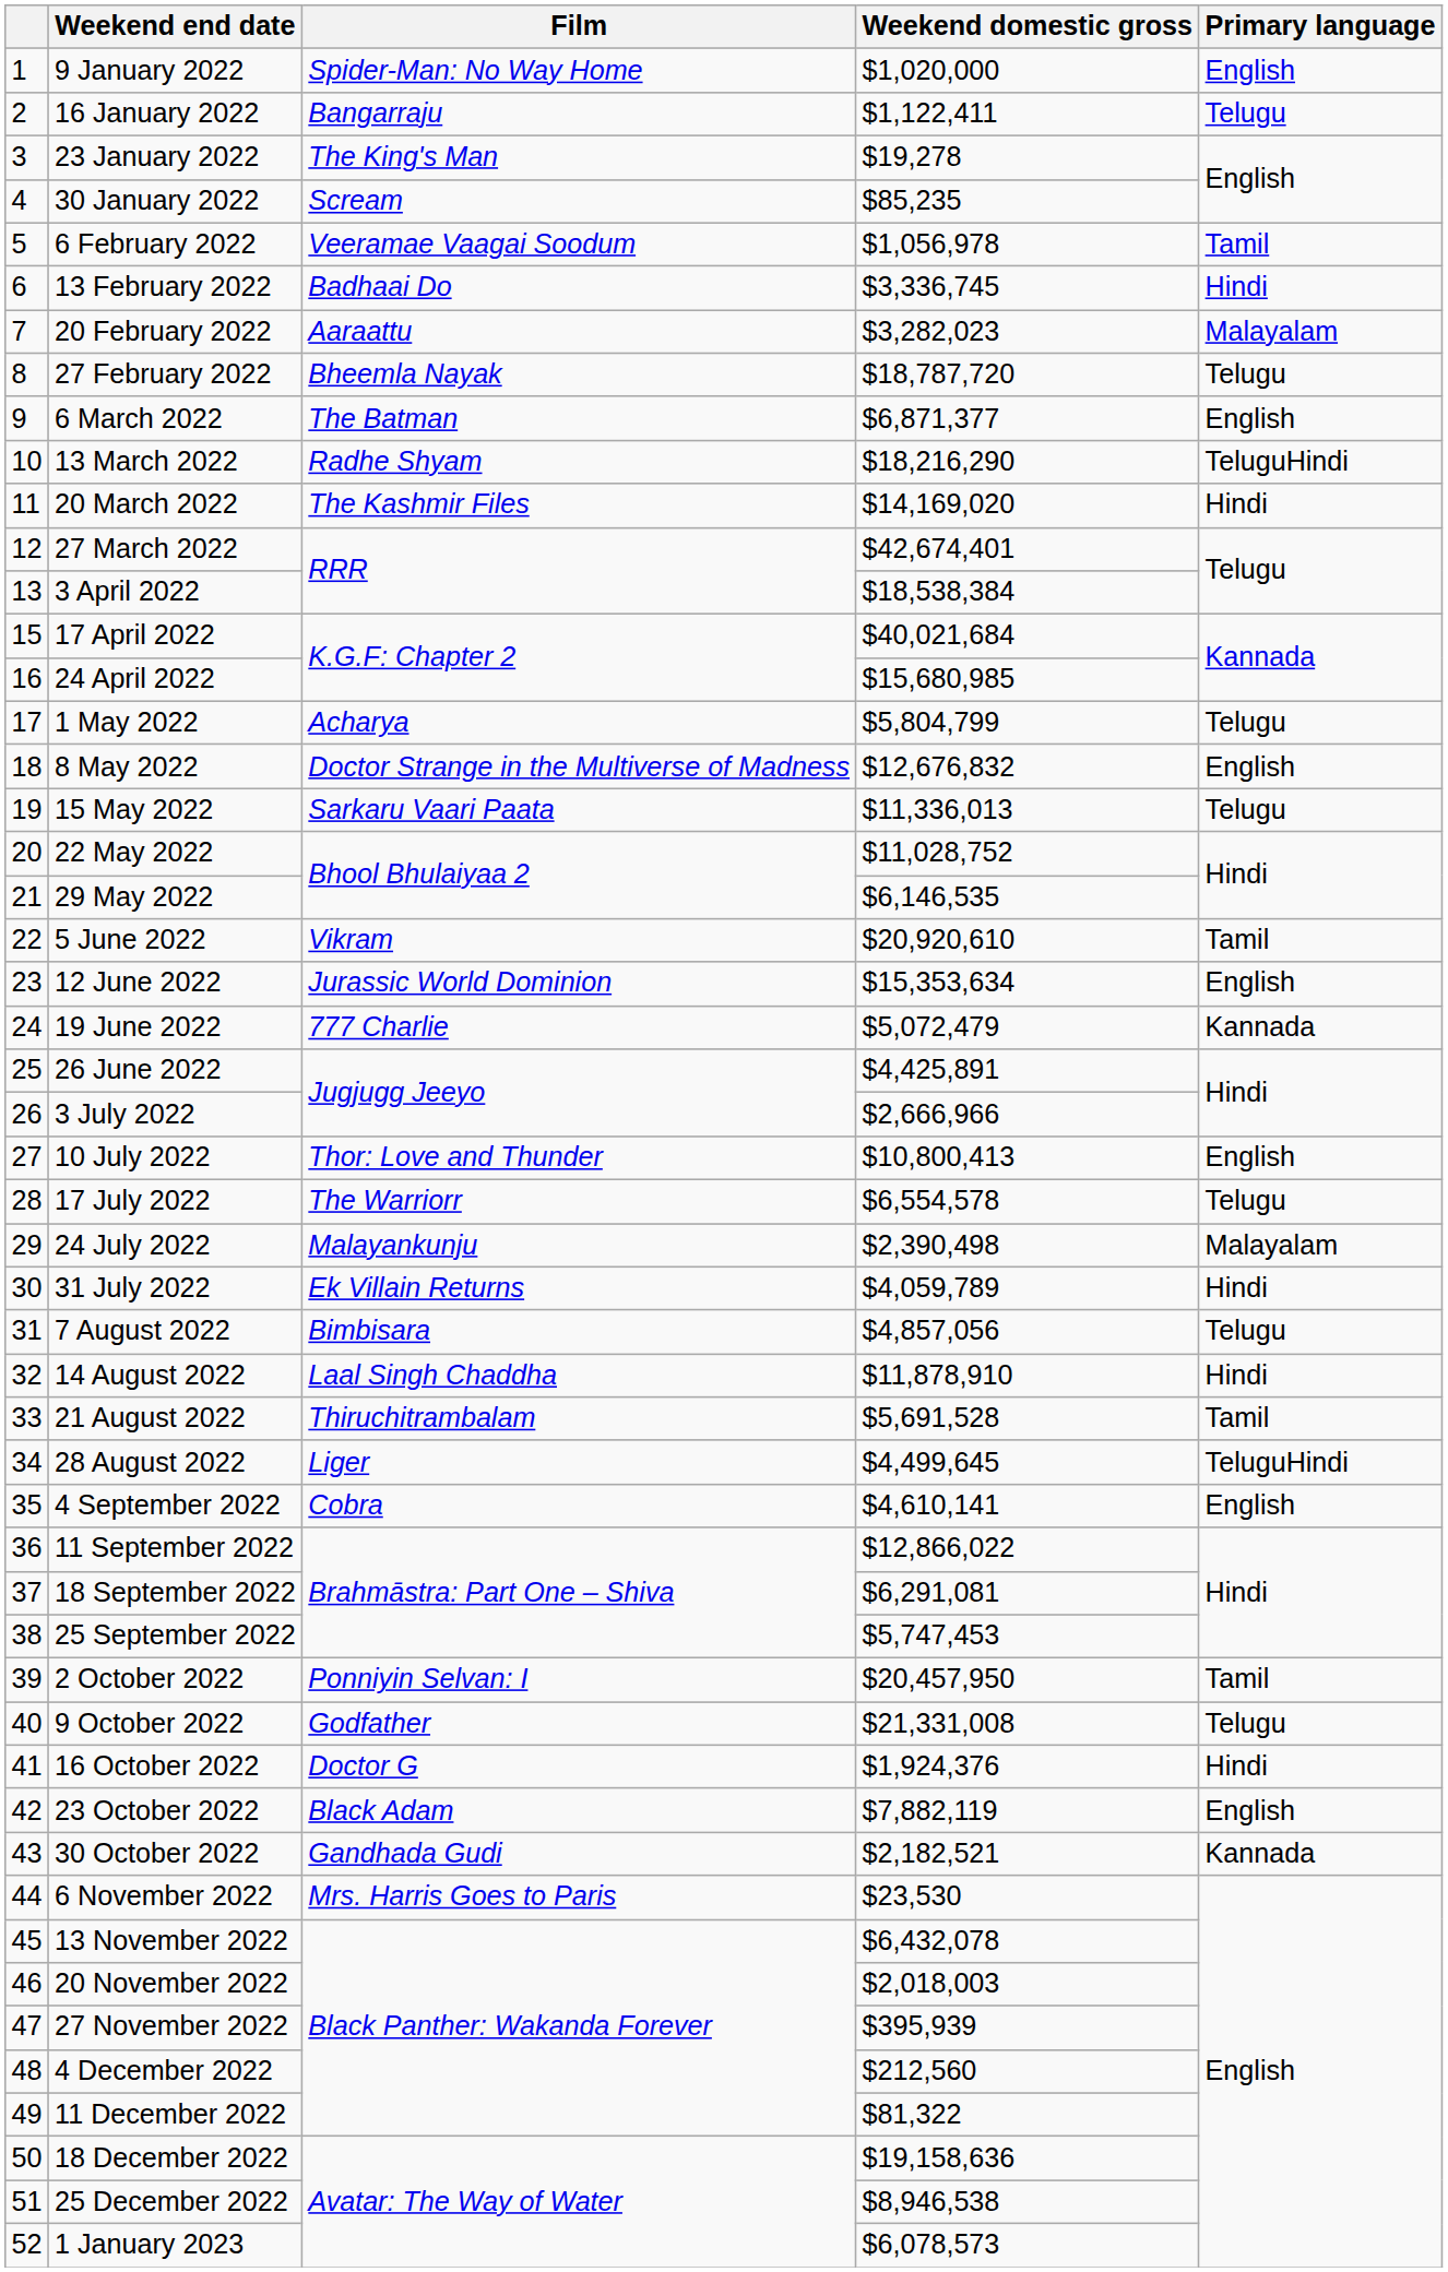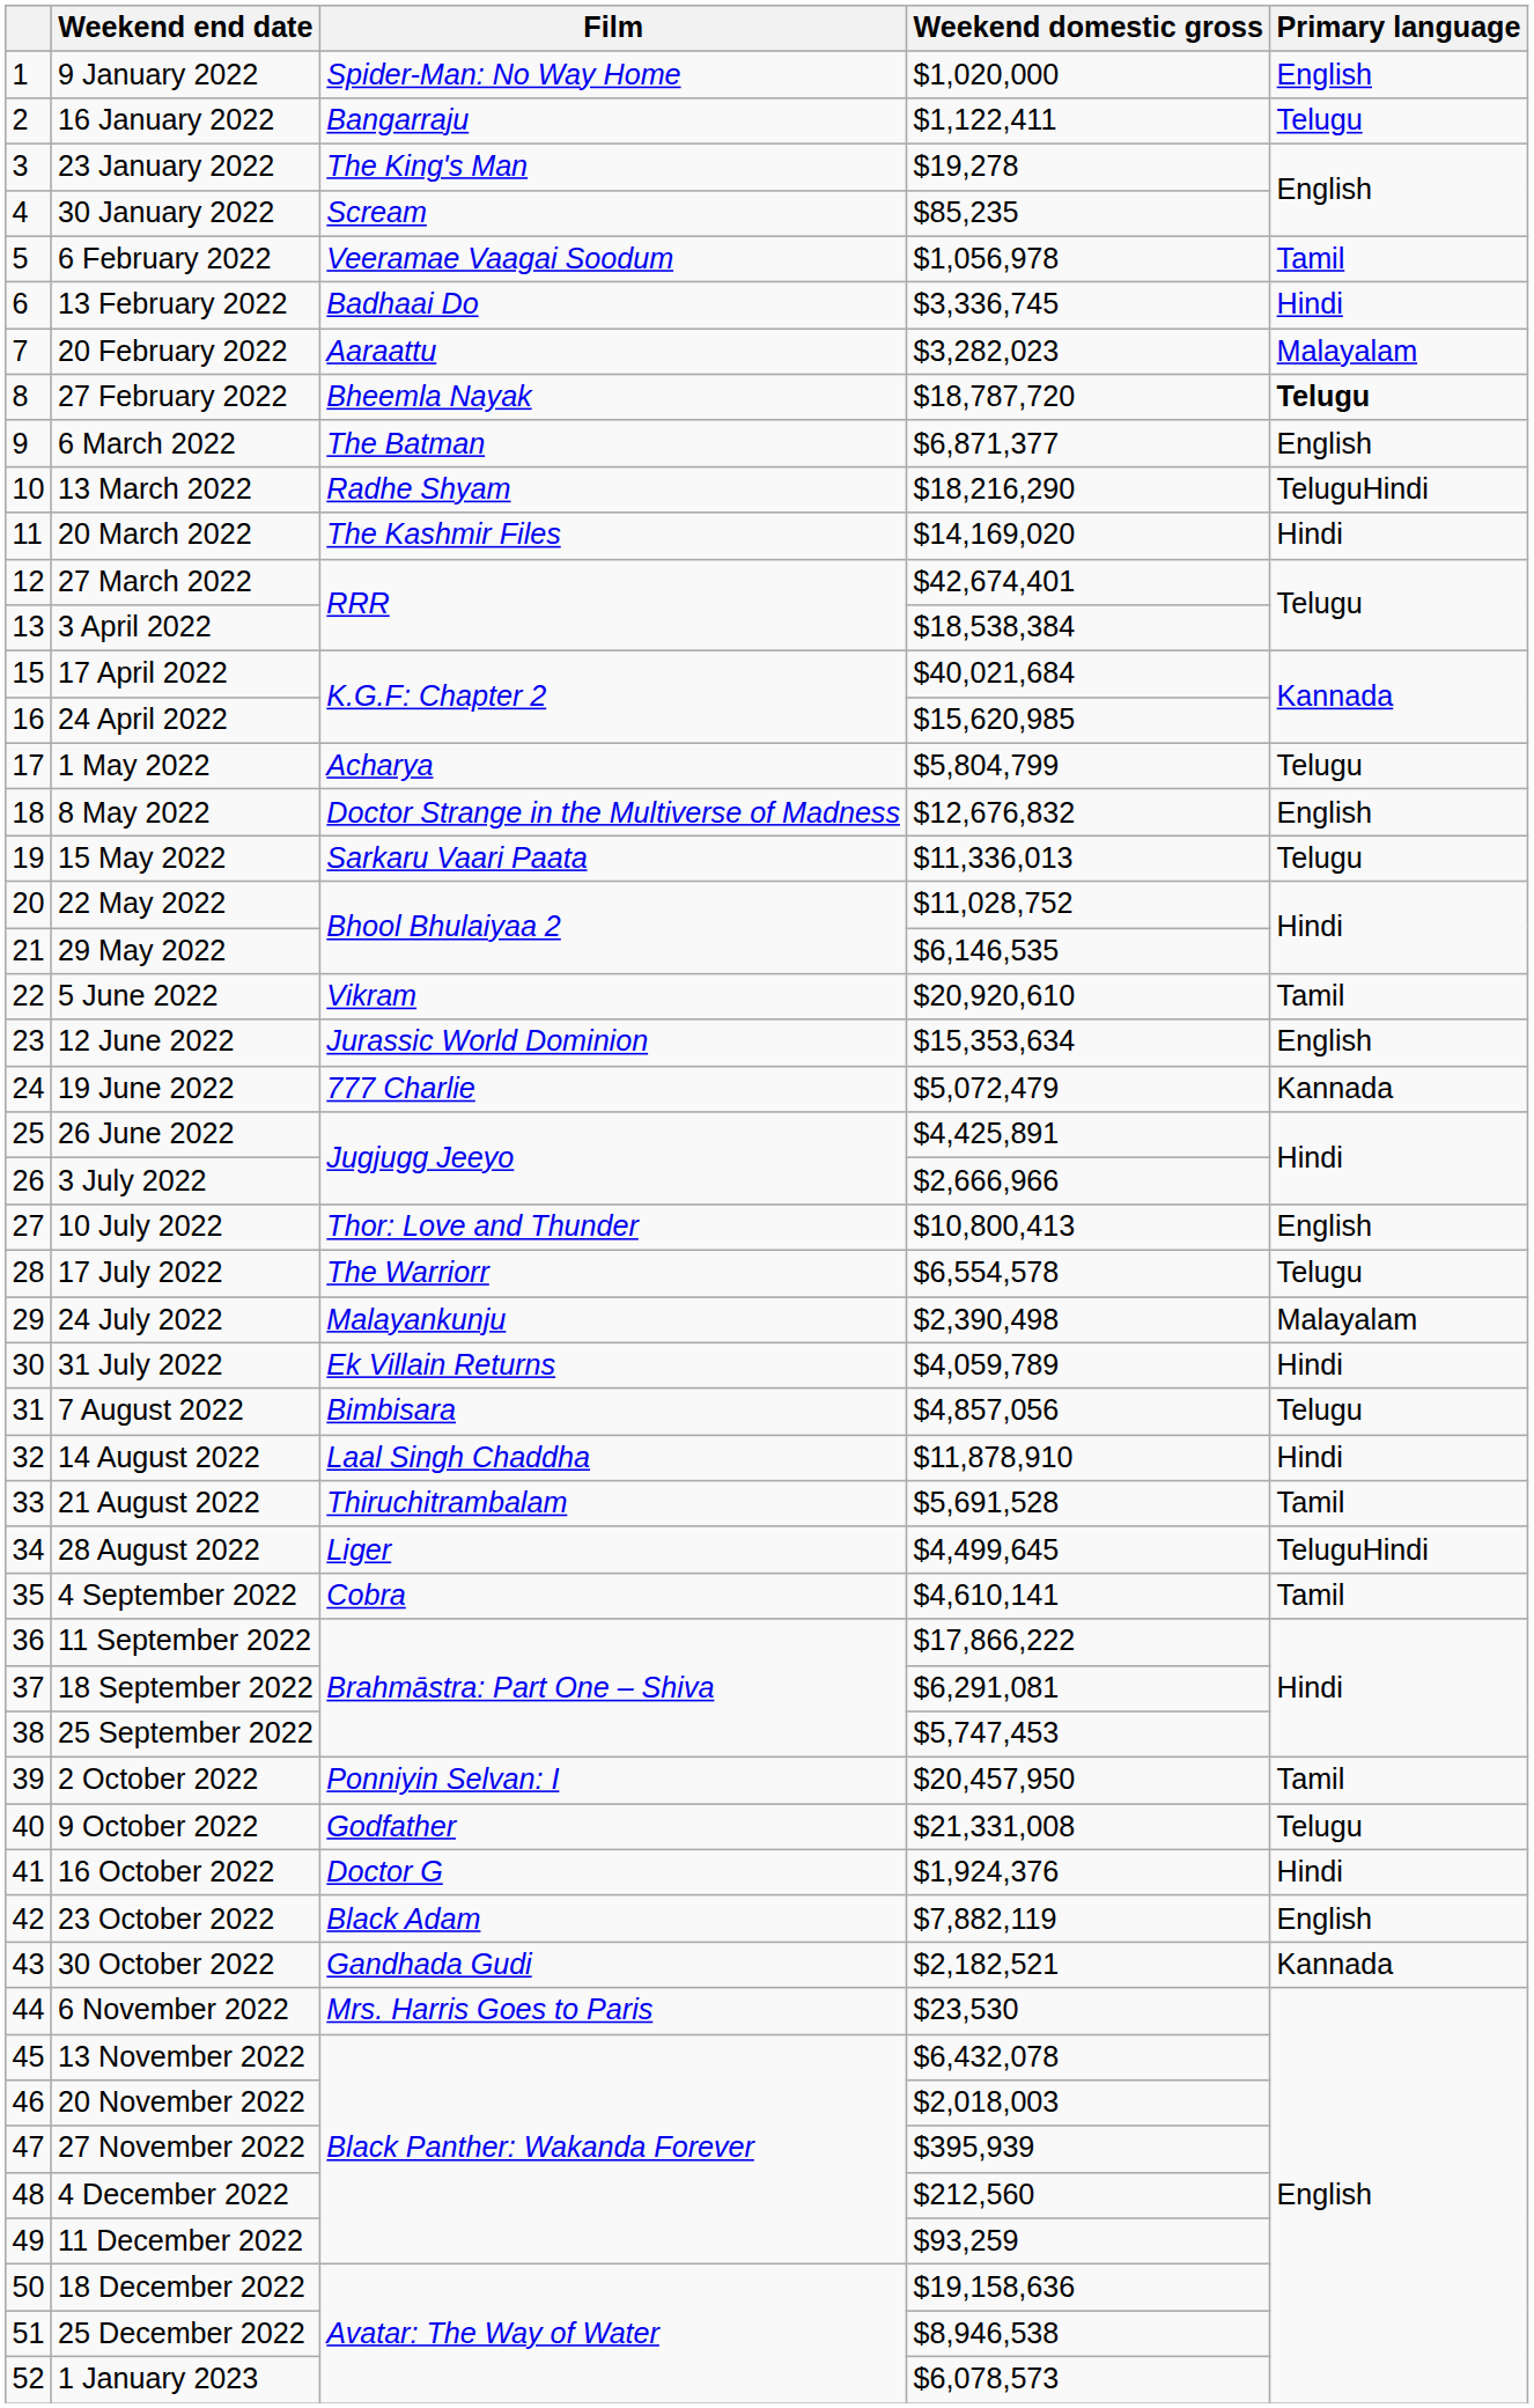27 February 2022 | Primary language: normal -> bold
24 April 2022 | Weekend domestic gross: $15,680,985 -> $15,620,985
4 September 2022 | Primary language: English -> Tamil
11 September 2022 | Weekend domestic gross: $12,866,022 -> $17,866,222
11 December 2022 | Weekend domestic gross: $81,322 -> $93,259
